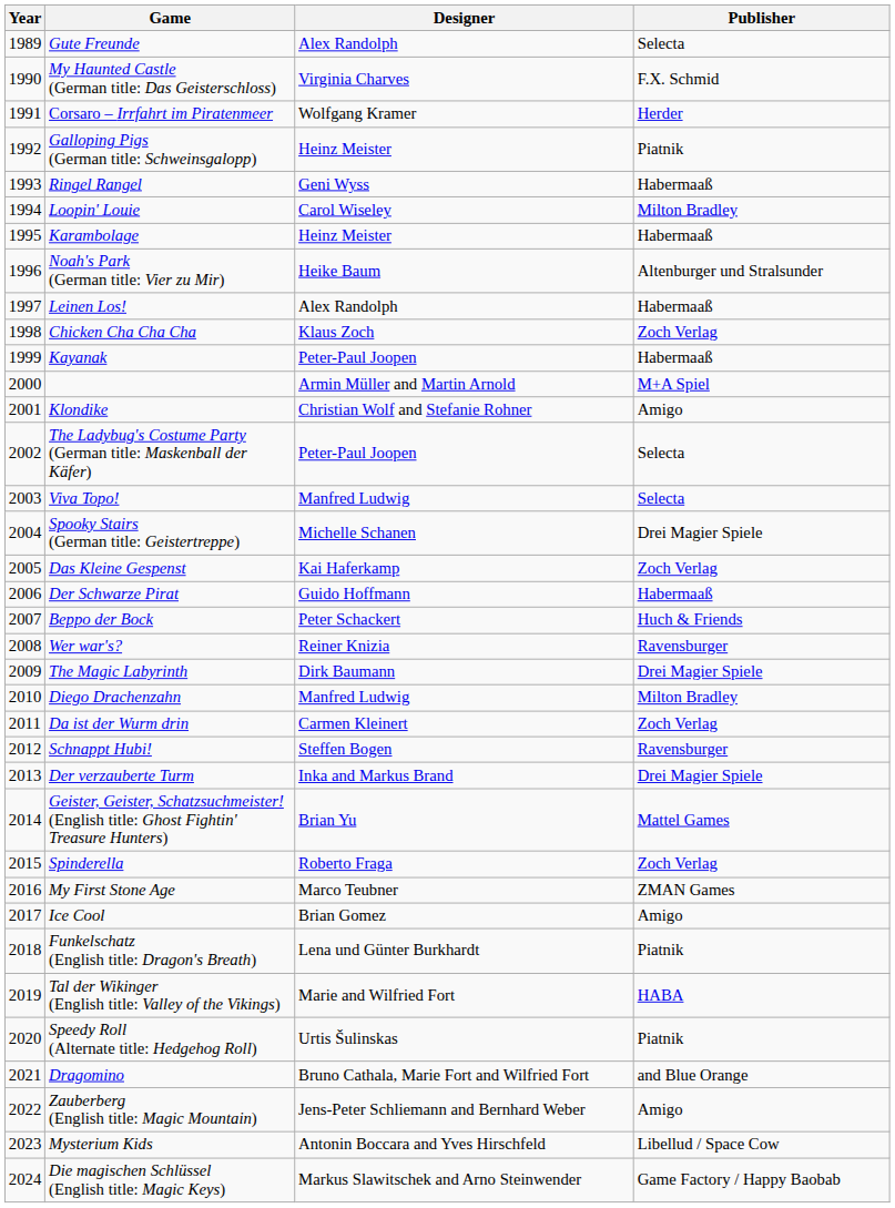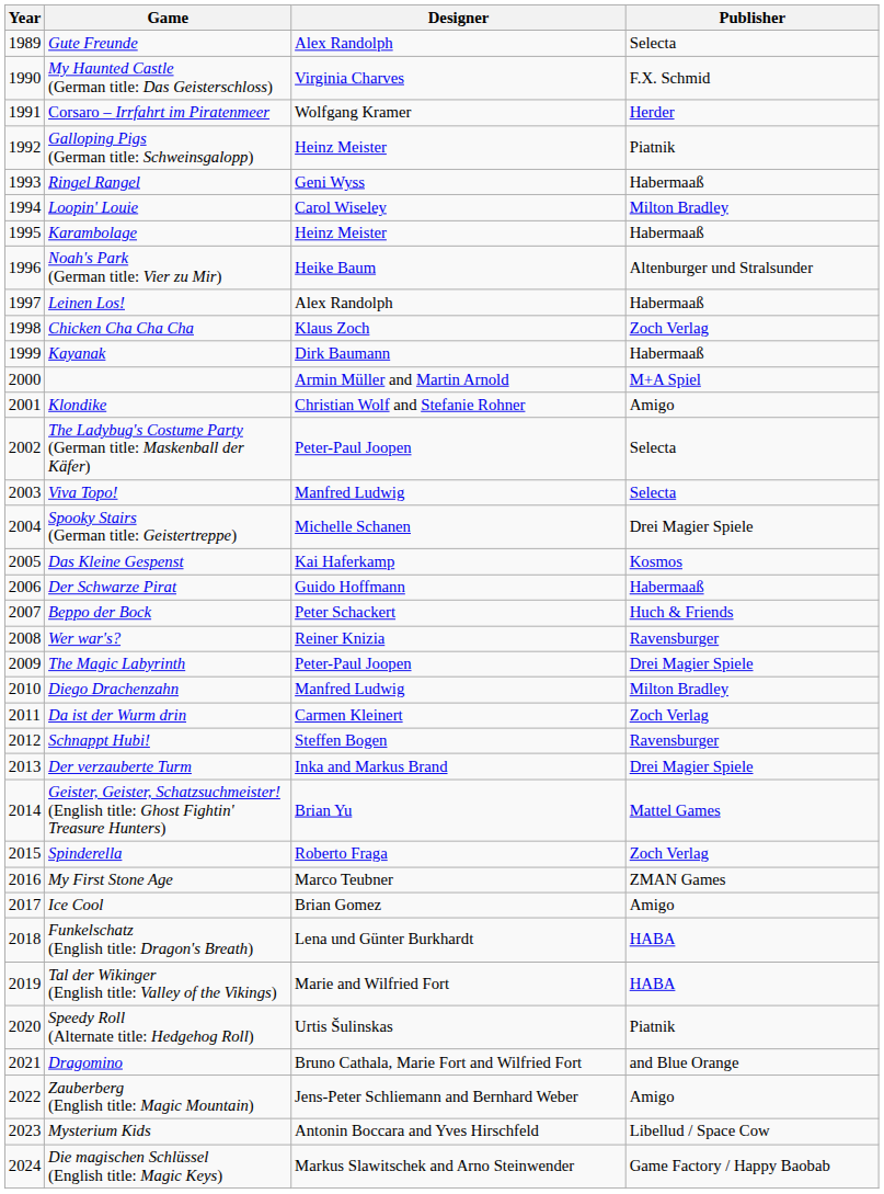Kayanak | Designer: Peter-Paul Joopen -> Dirk Baumann
Das Kleine Gespenst | Publisher: Zoch Verlag -> Kosmos
The Magic Labyrinth | Designer: Dirk Baumann -> Peter-Paul Joopen
Funkelschatz (English title: Dragon's Breath) | Publisher: Piatnik -> HABA
